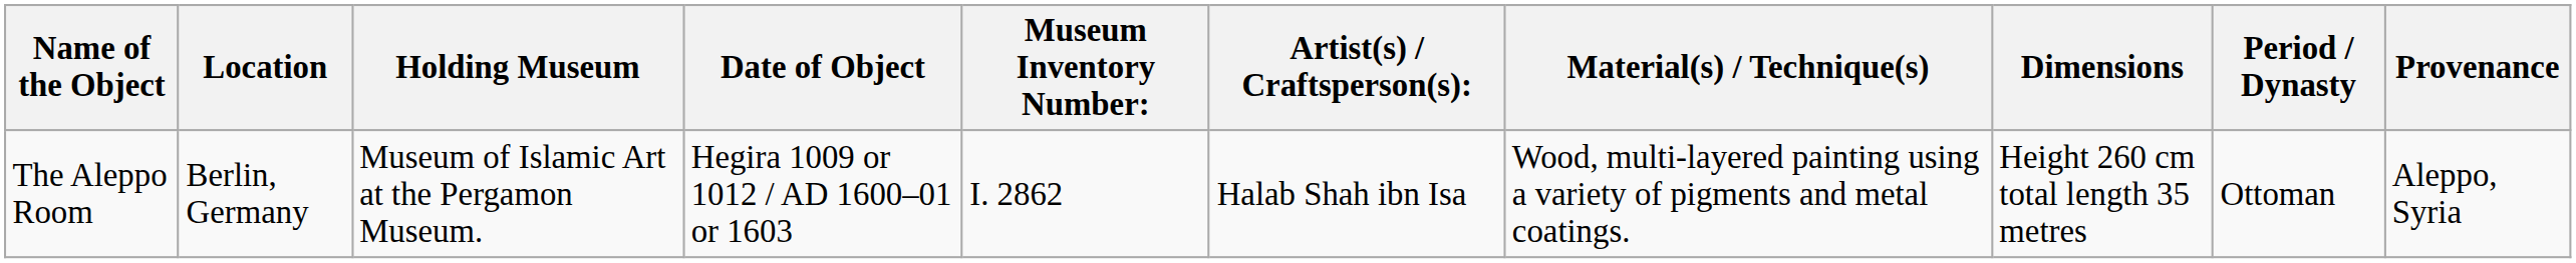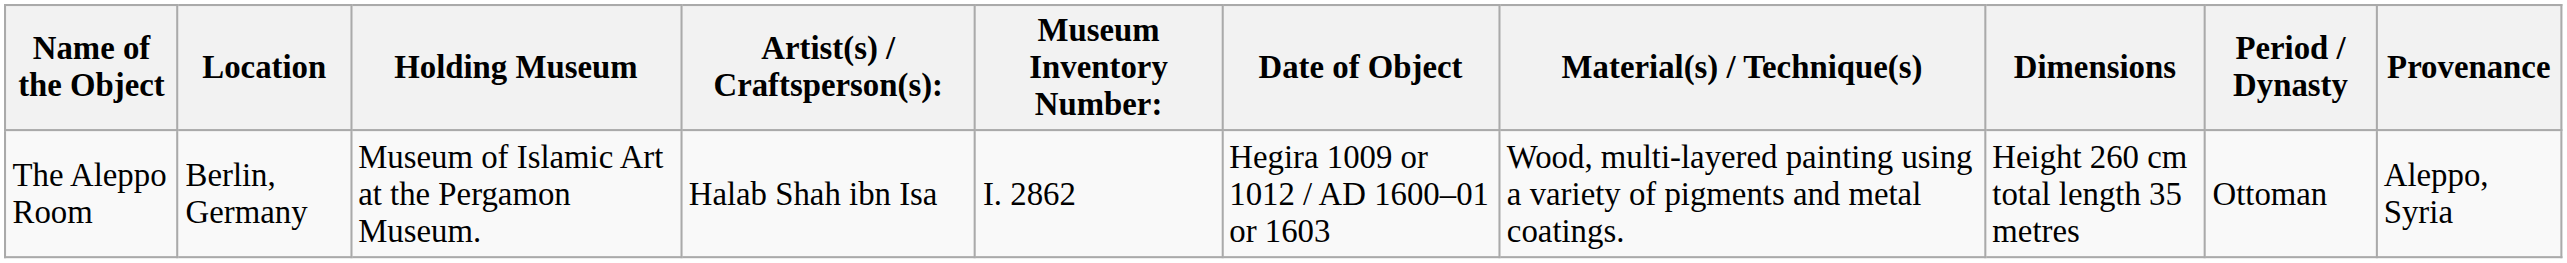columns swapped: Date of Object <-> Artist(s) / Craftsperson(s):
